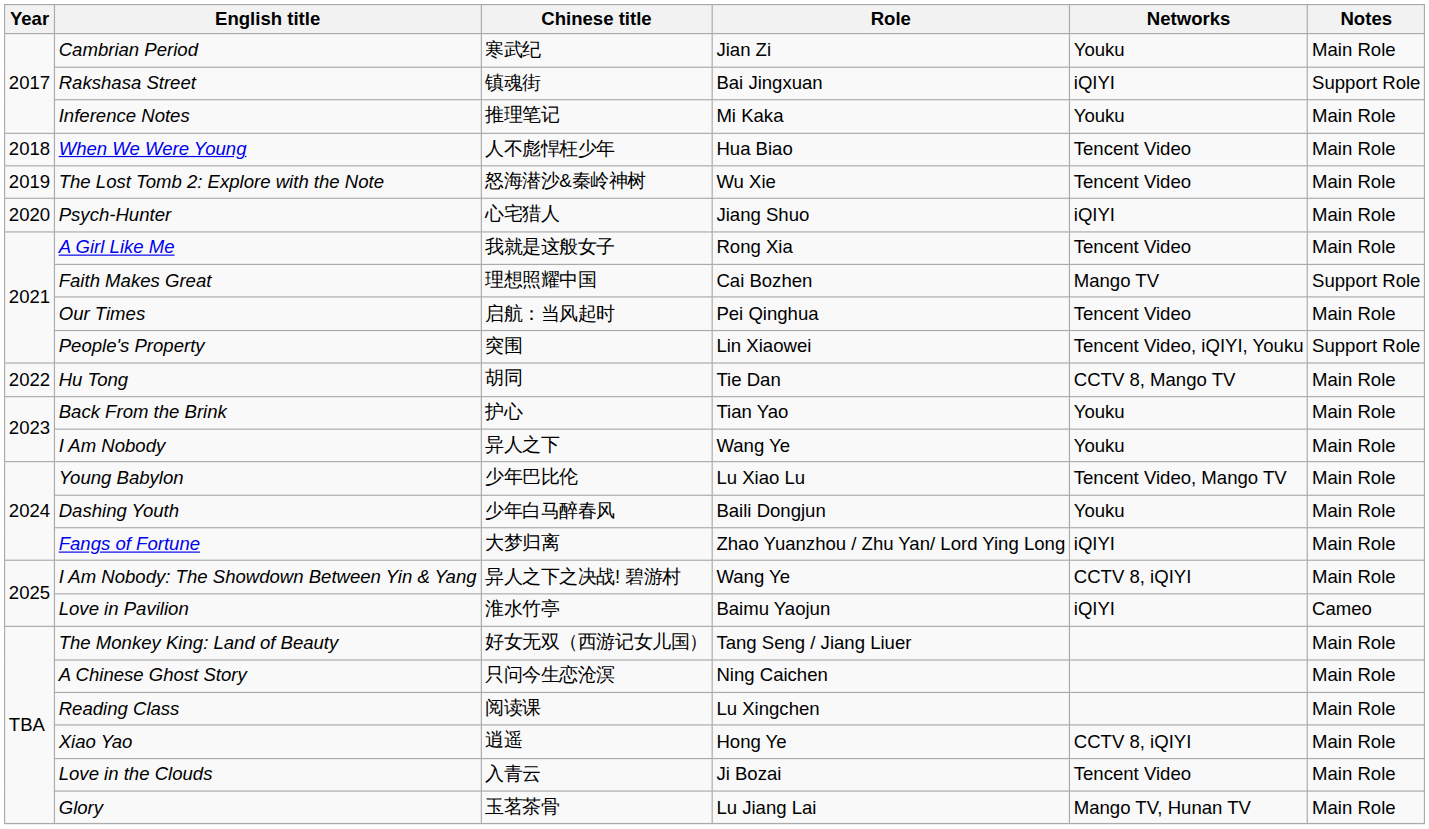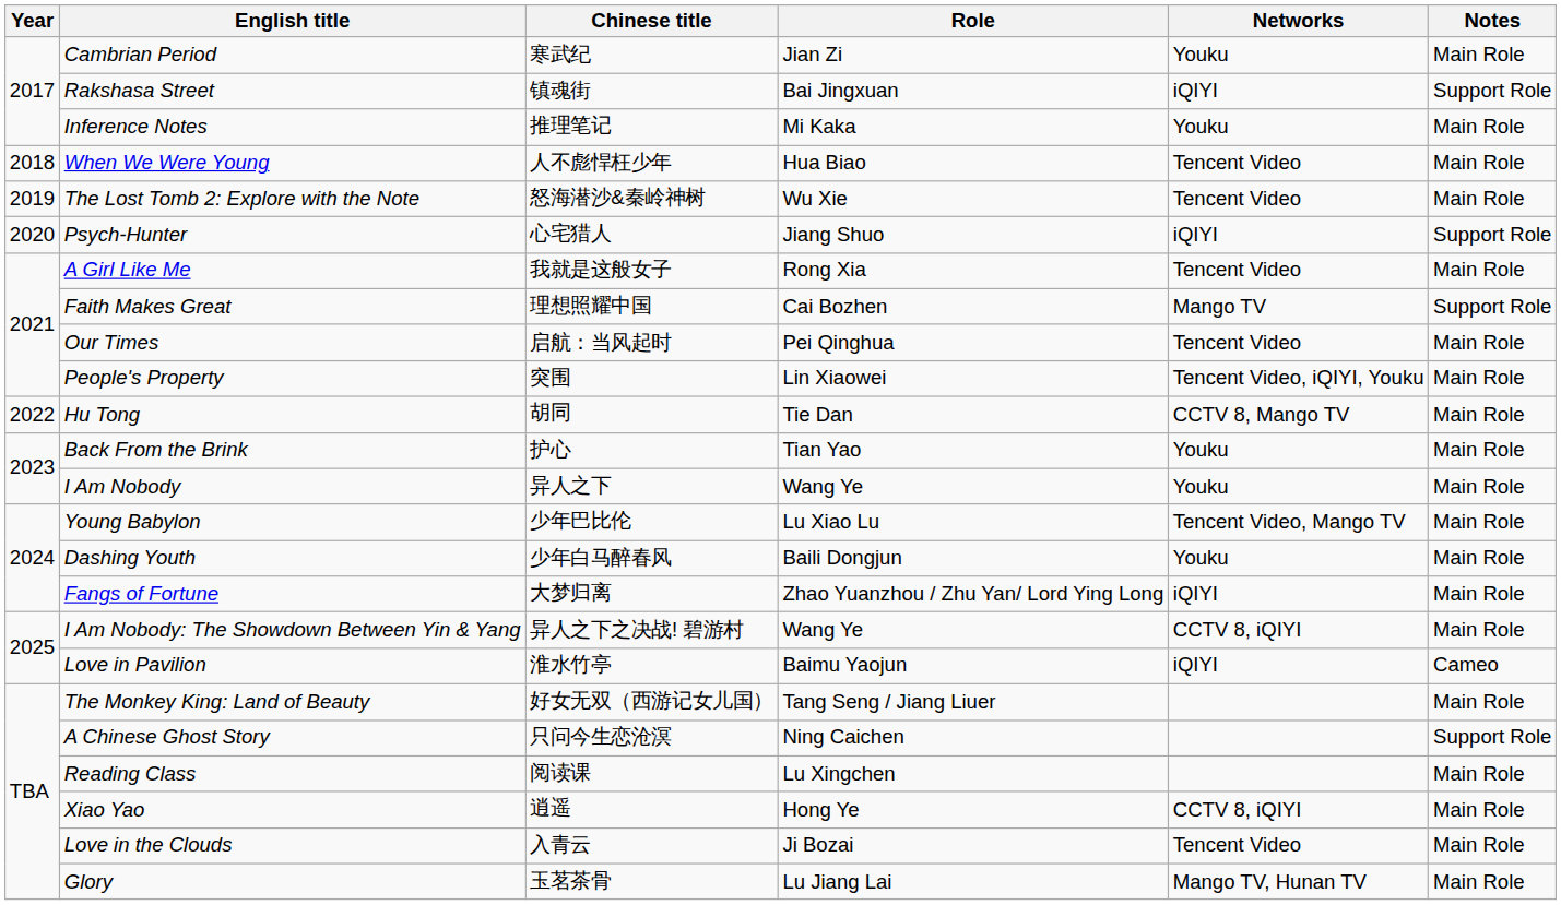Psych-Hunter | Notes: Main Role -> Support Role
People's Property | Notes: Support Role -> Main Role
A Chinese Ghost Story | Notes: Main Role -> Support Role
